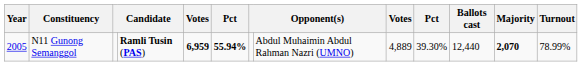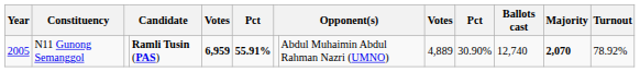N11 Gunong Semanggol | column 6: 55.94% -> 55.91%
N11 Gunong Semanggol | column 10: 39.30% -> 30.90%
N11 Gunong Semanggol | Ballots cast: 12,440 -> 12,740
N11 Gunong Semanggol | Turnout: 78.99% -> 78.92%
